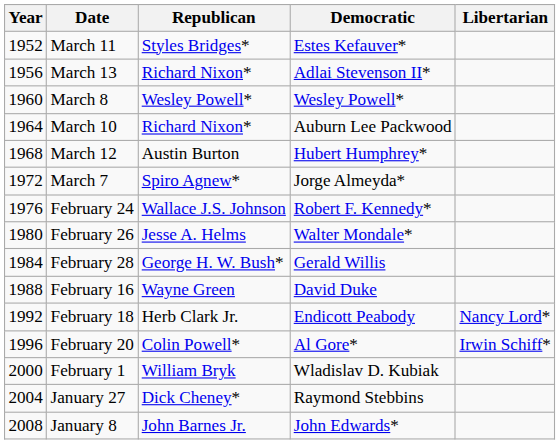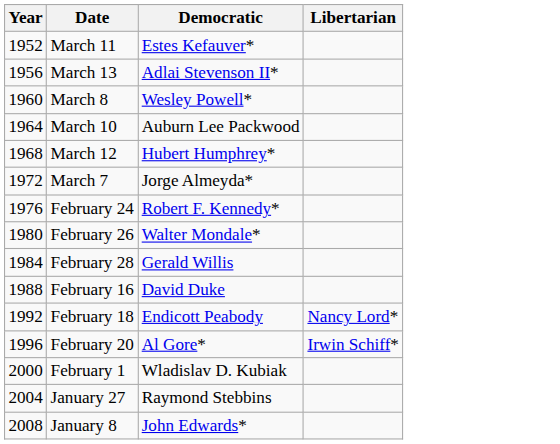- column: Republican | Styles Bridges* | Richard Nixon* | Wesley Powell* | Richard Nixon* | Austin Burton | Spiro Agnew* | Wallace J.S. Johnson | Jesse A. Helms | George H. W. Bush* | Wayne Green | Herb Clark Jr. | Colin Powell* | William Bryk | Dick Cheney* | John Barnes Jr.
